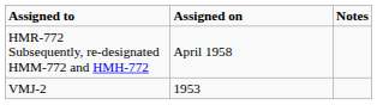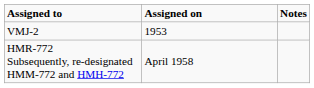rows swapped: VMJ-2 <-> HMR-772 Subsequently, re-designated HMM-772 and HMH-772
